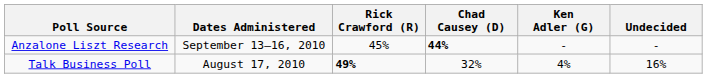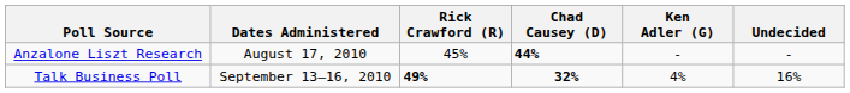Anzalone Liszt Research | Dates Administered: September 13–16, 2010 -> August 17, 2010
Talk Business Poll | Dates Administered: August 17, 2010 -> September 13–16, 2010
Talk Business Poll | Chad Causey (D): normal -> bold
